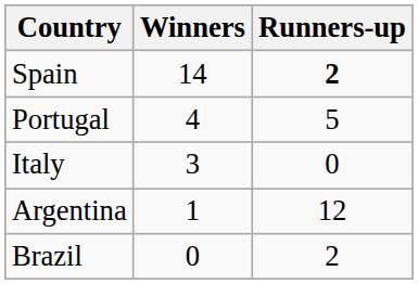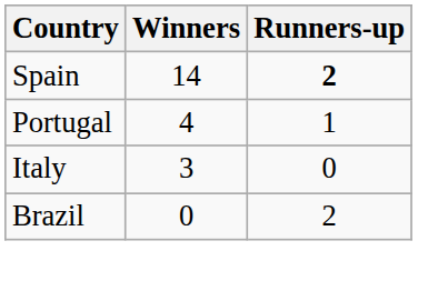Portugal | Runners-up: 5 -> 1
- row: Argentina | 1 | 12
